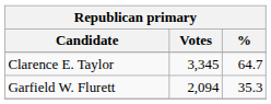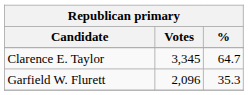Garfield W. Flurett | Votes: 2,094 -> 2,096
